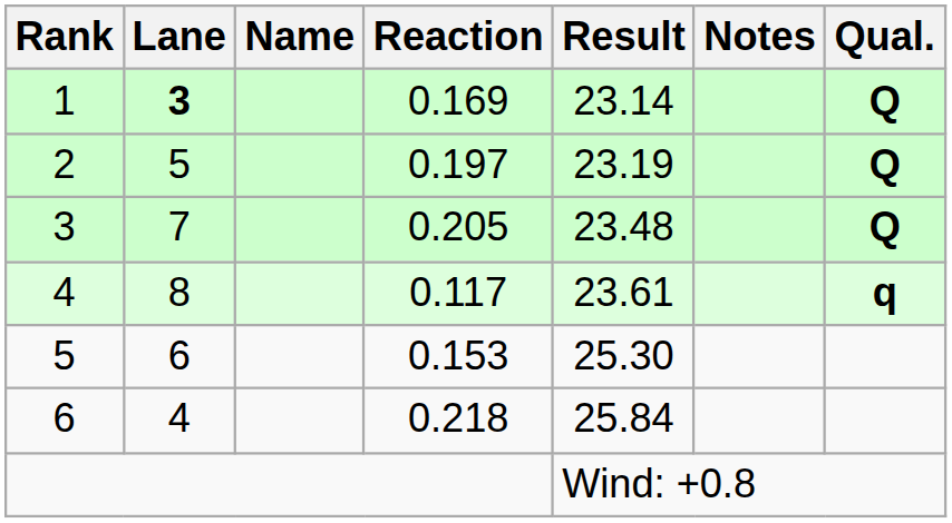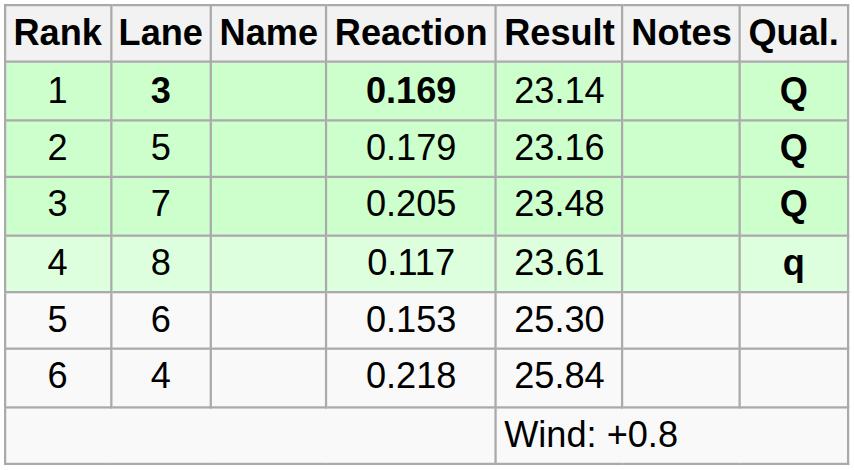1 | Reaction: normal -> bold
2 | Reaction: 0.197 -> 0.179
2 | Result: 23.19 -> 23.16
